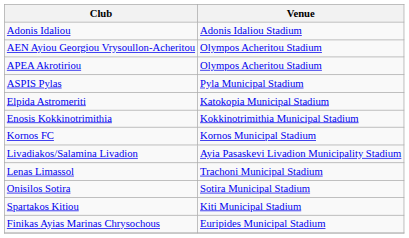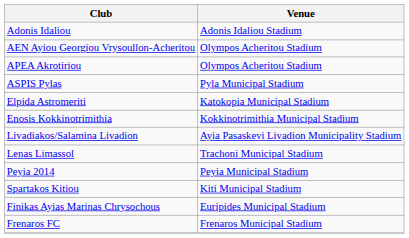- row: Kornos FC | Kornos Municipal Stadium
- row: Onisilos Sotira | Sotira Municipal Stadium
+ row: Peyia 2014 | Peyia Municipal Stadium
+ row: Frenaros FC | Frenaros Municipal Stadium
